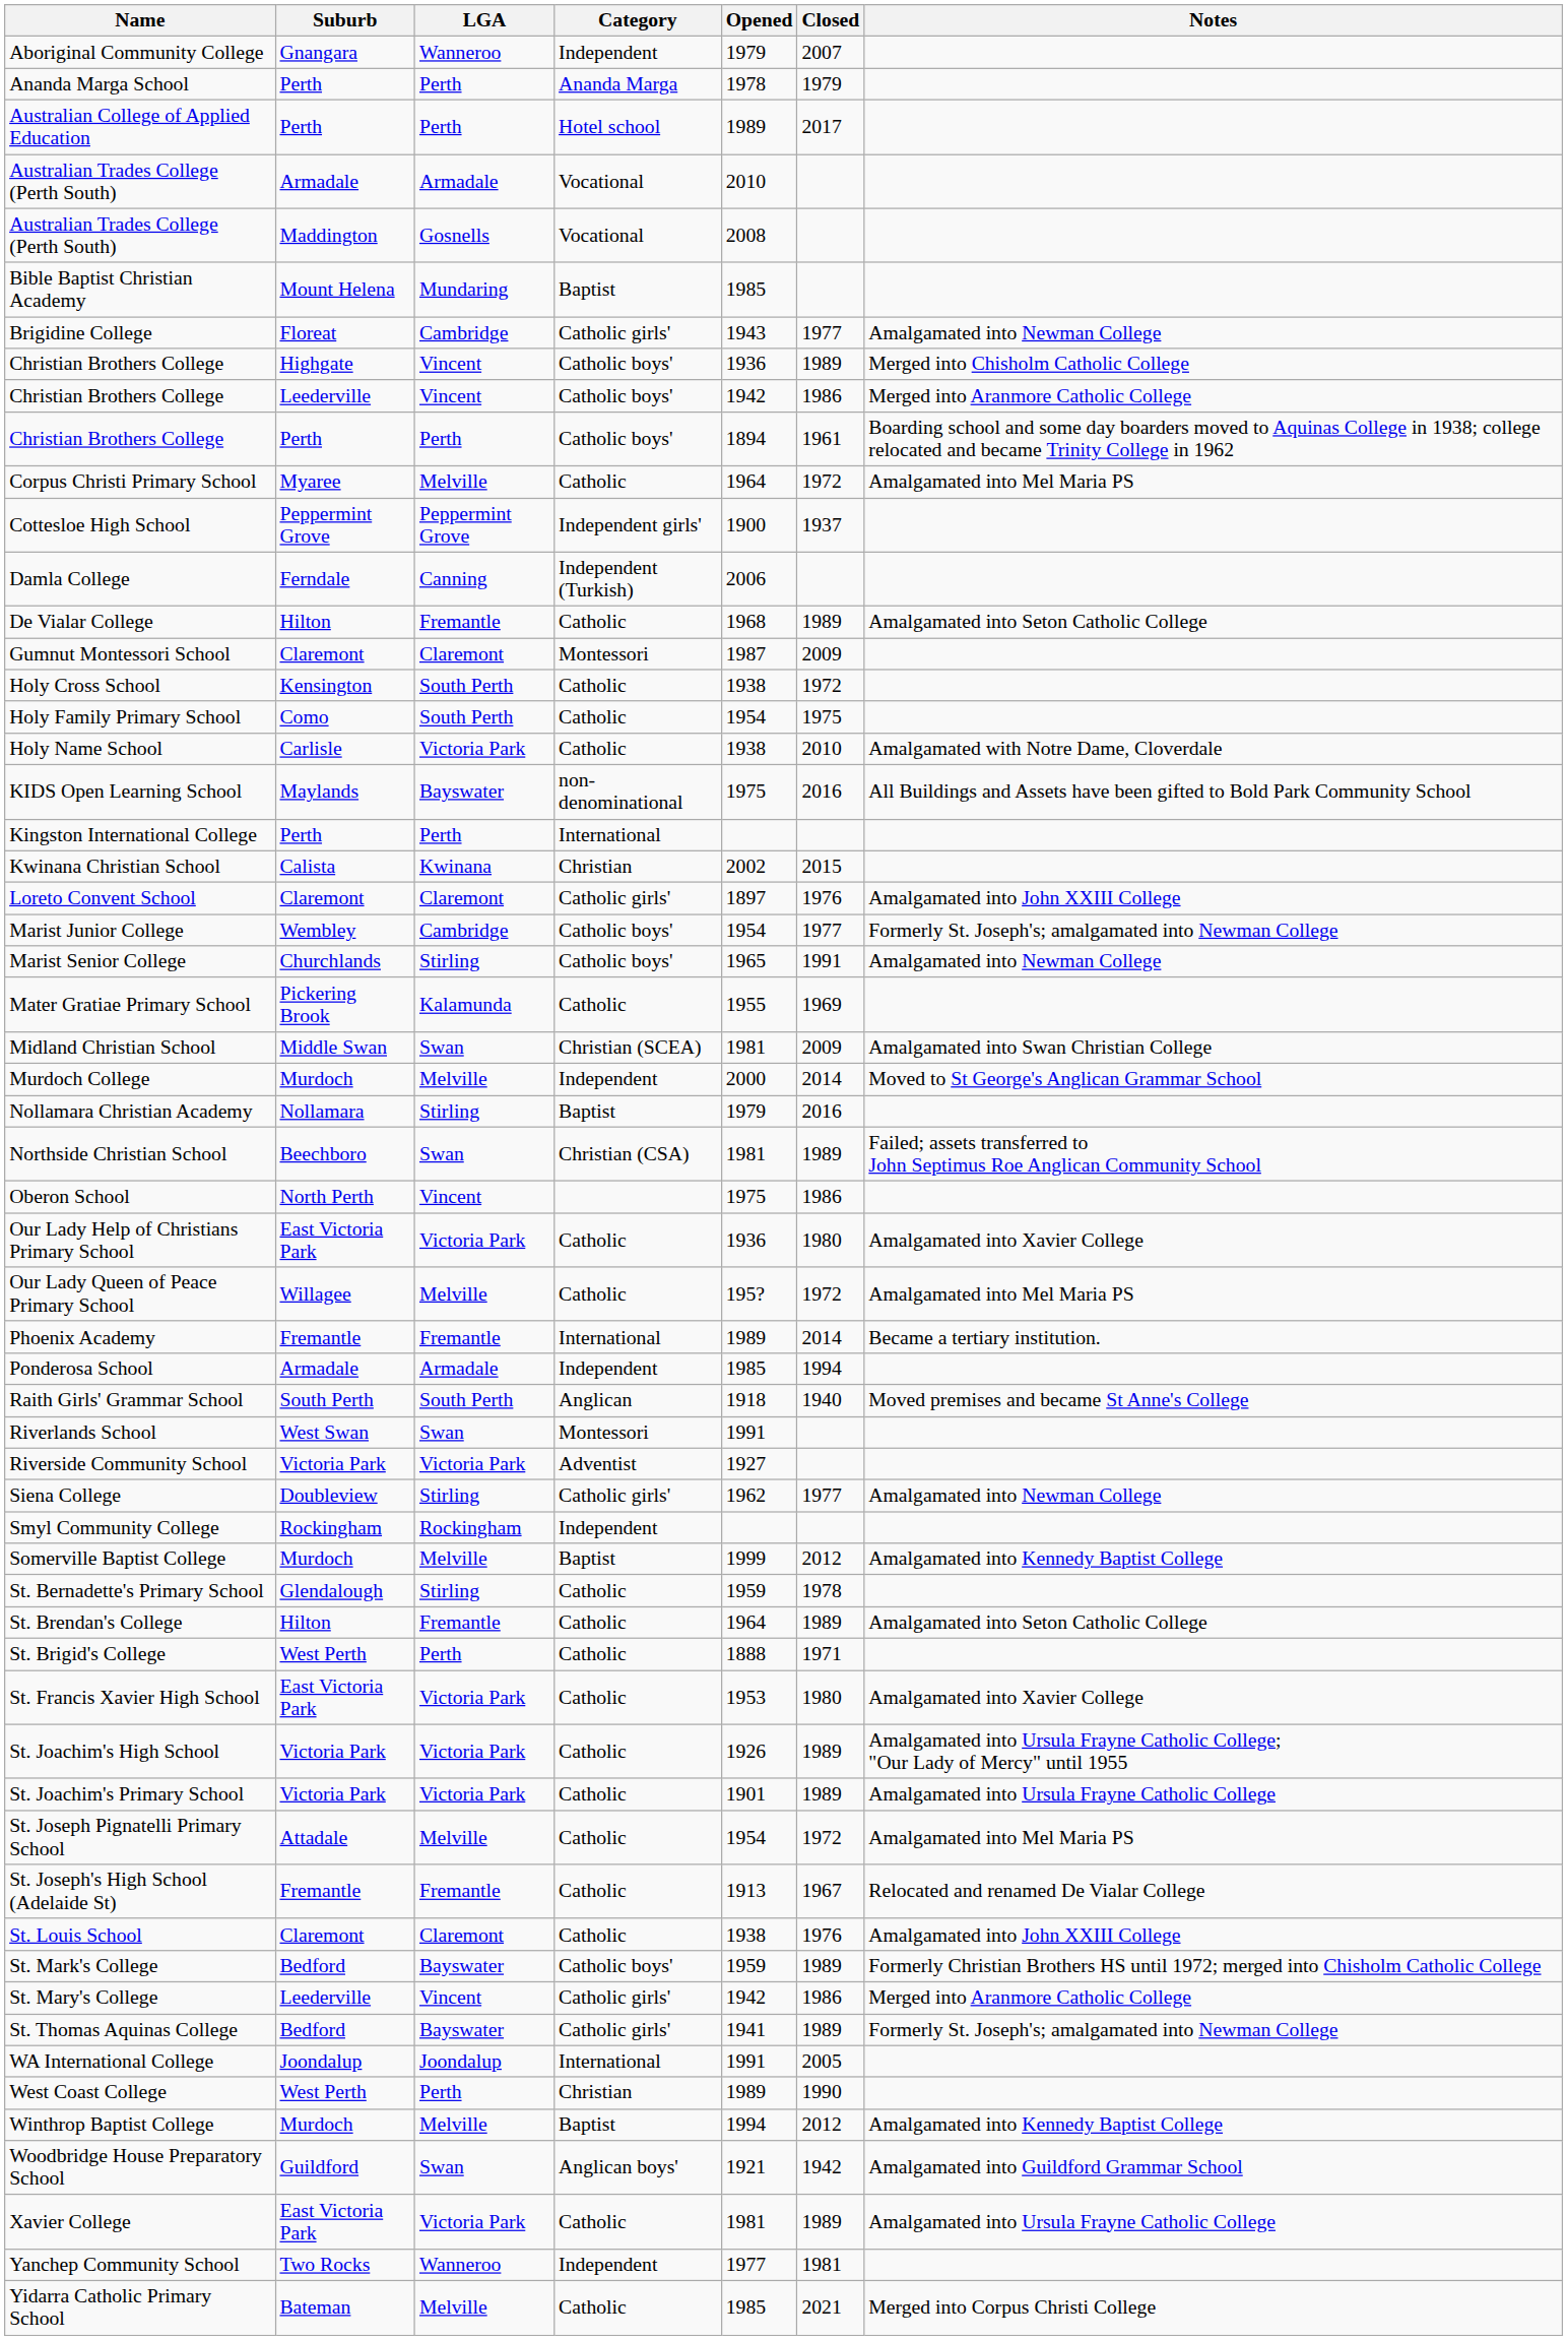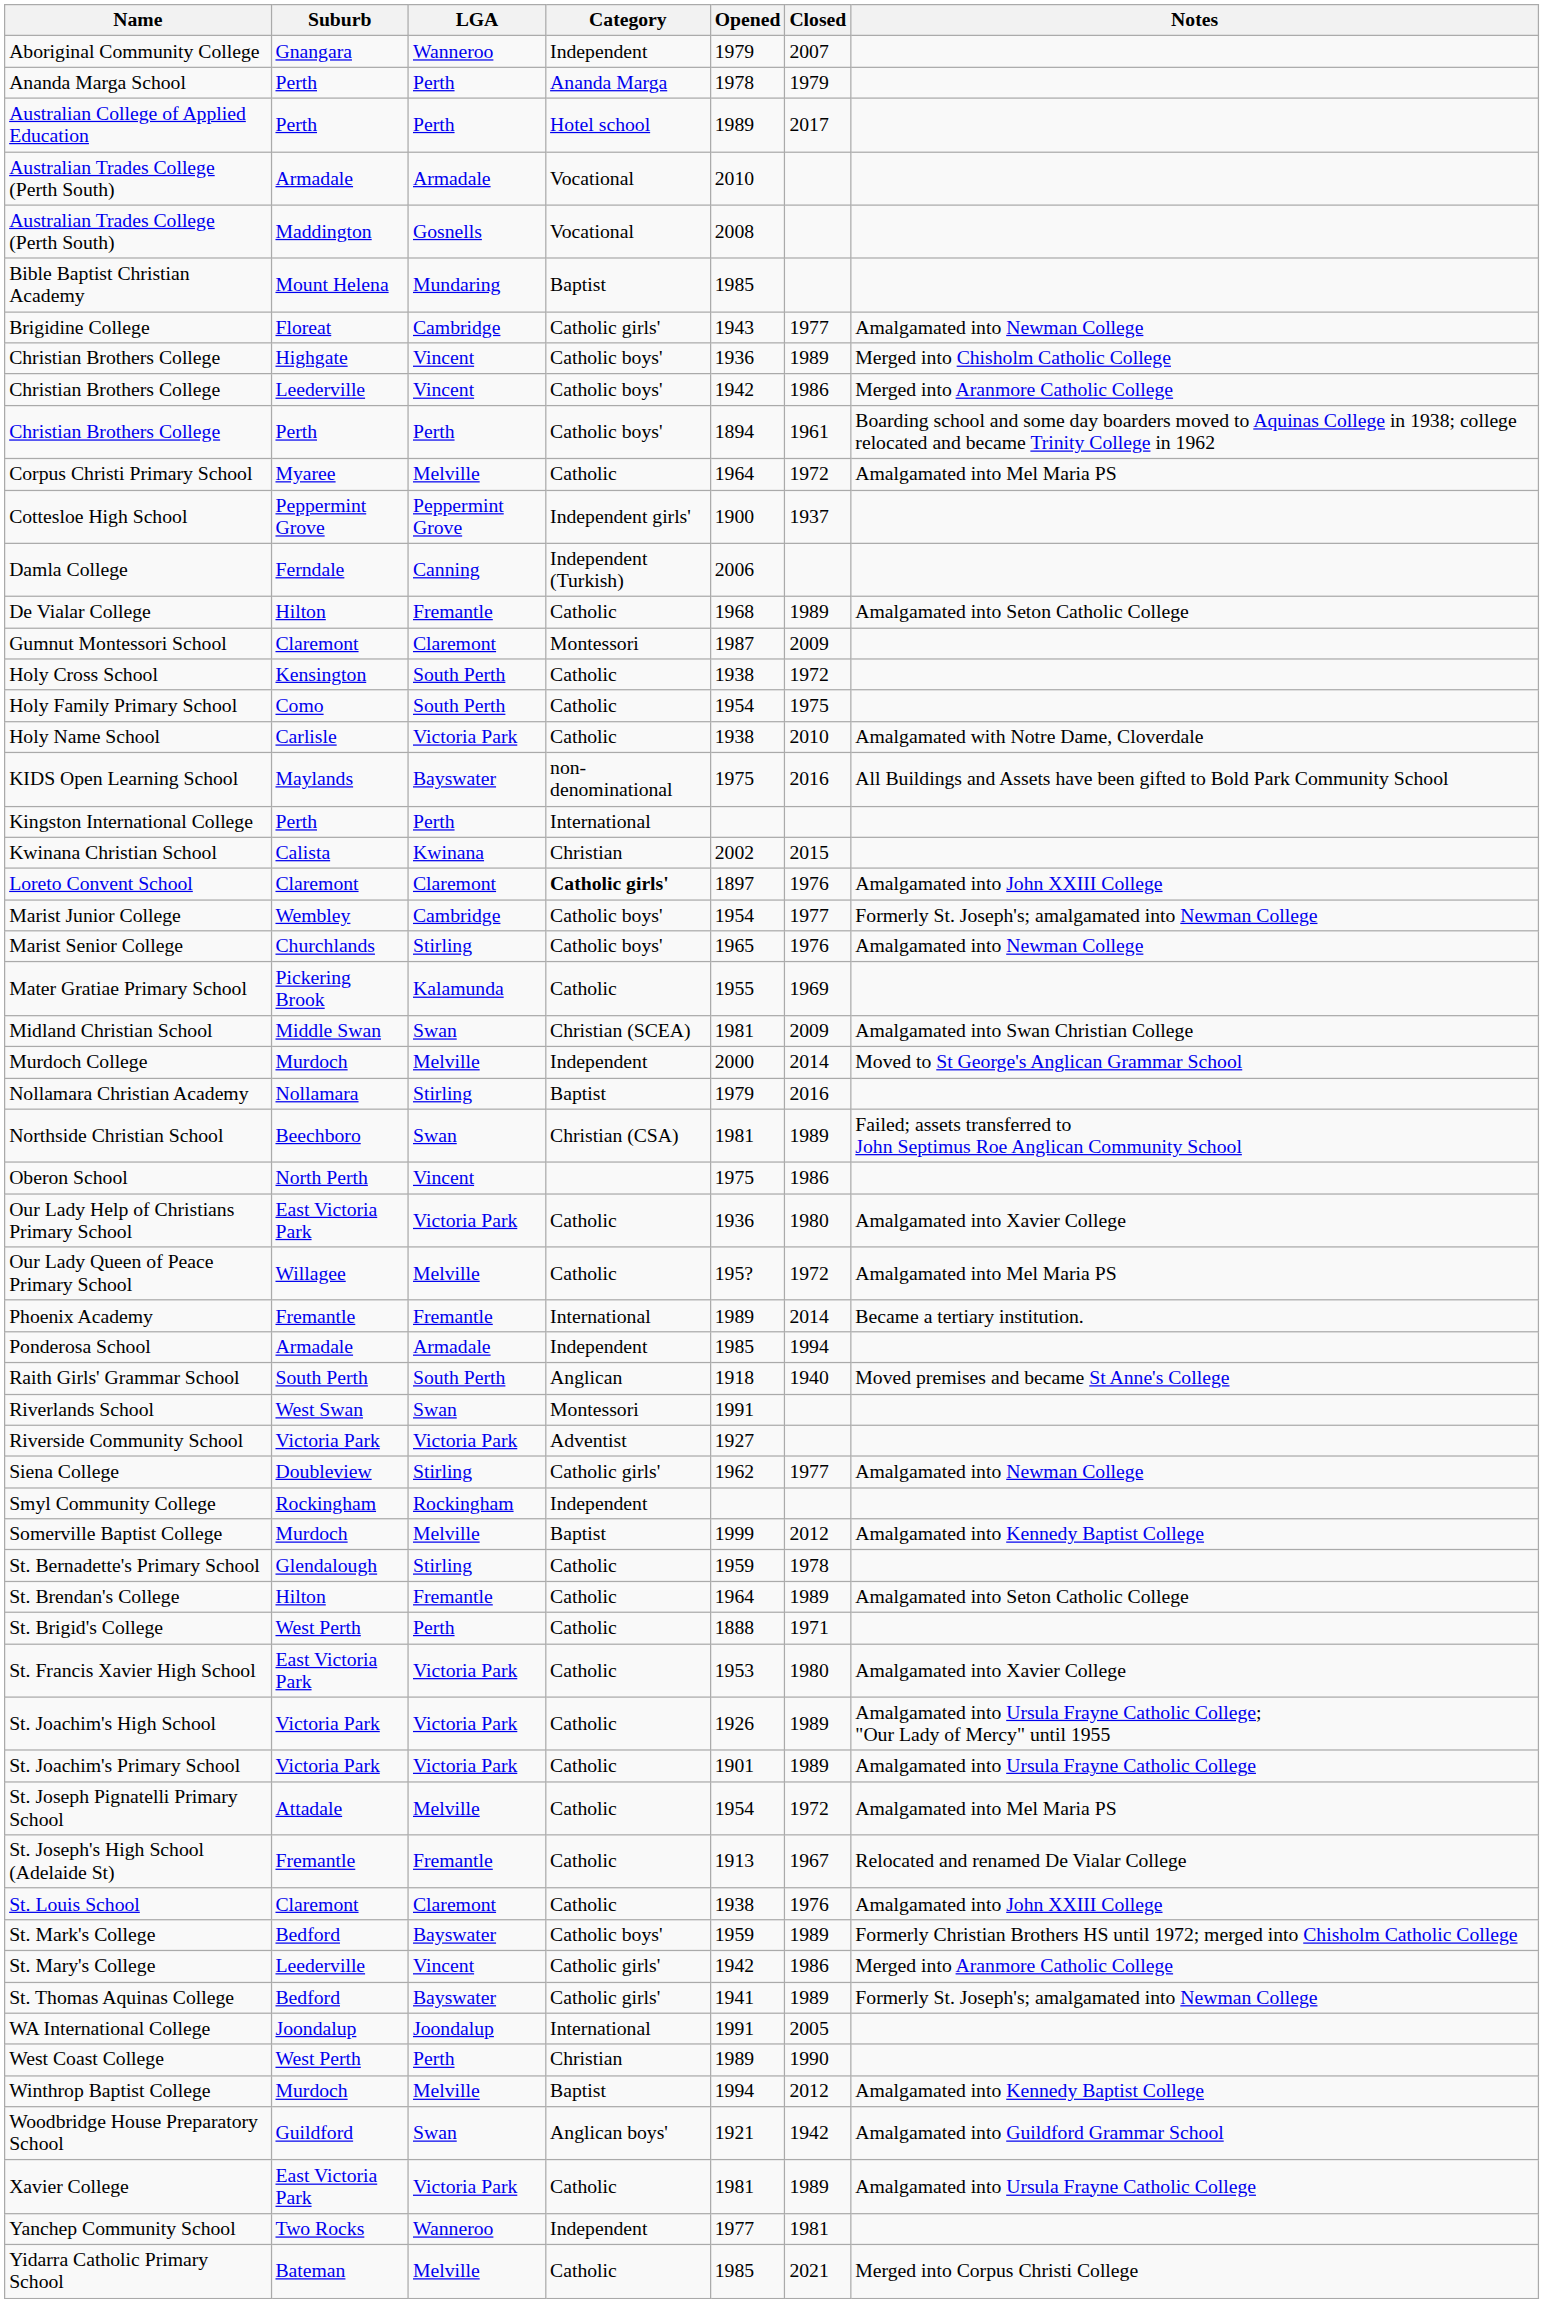Loreto Convent School | Category: normal -> bold
Marist Senior College | Closed: 1991 -> 1976
